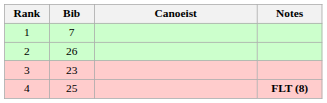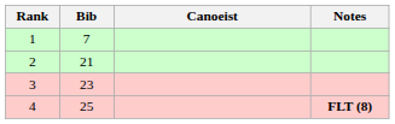2 | Bib: 26 -> 21
